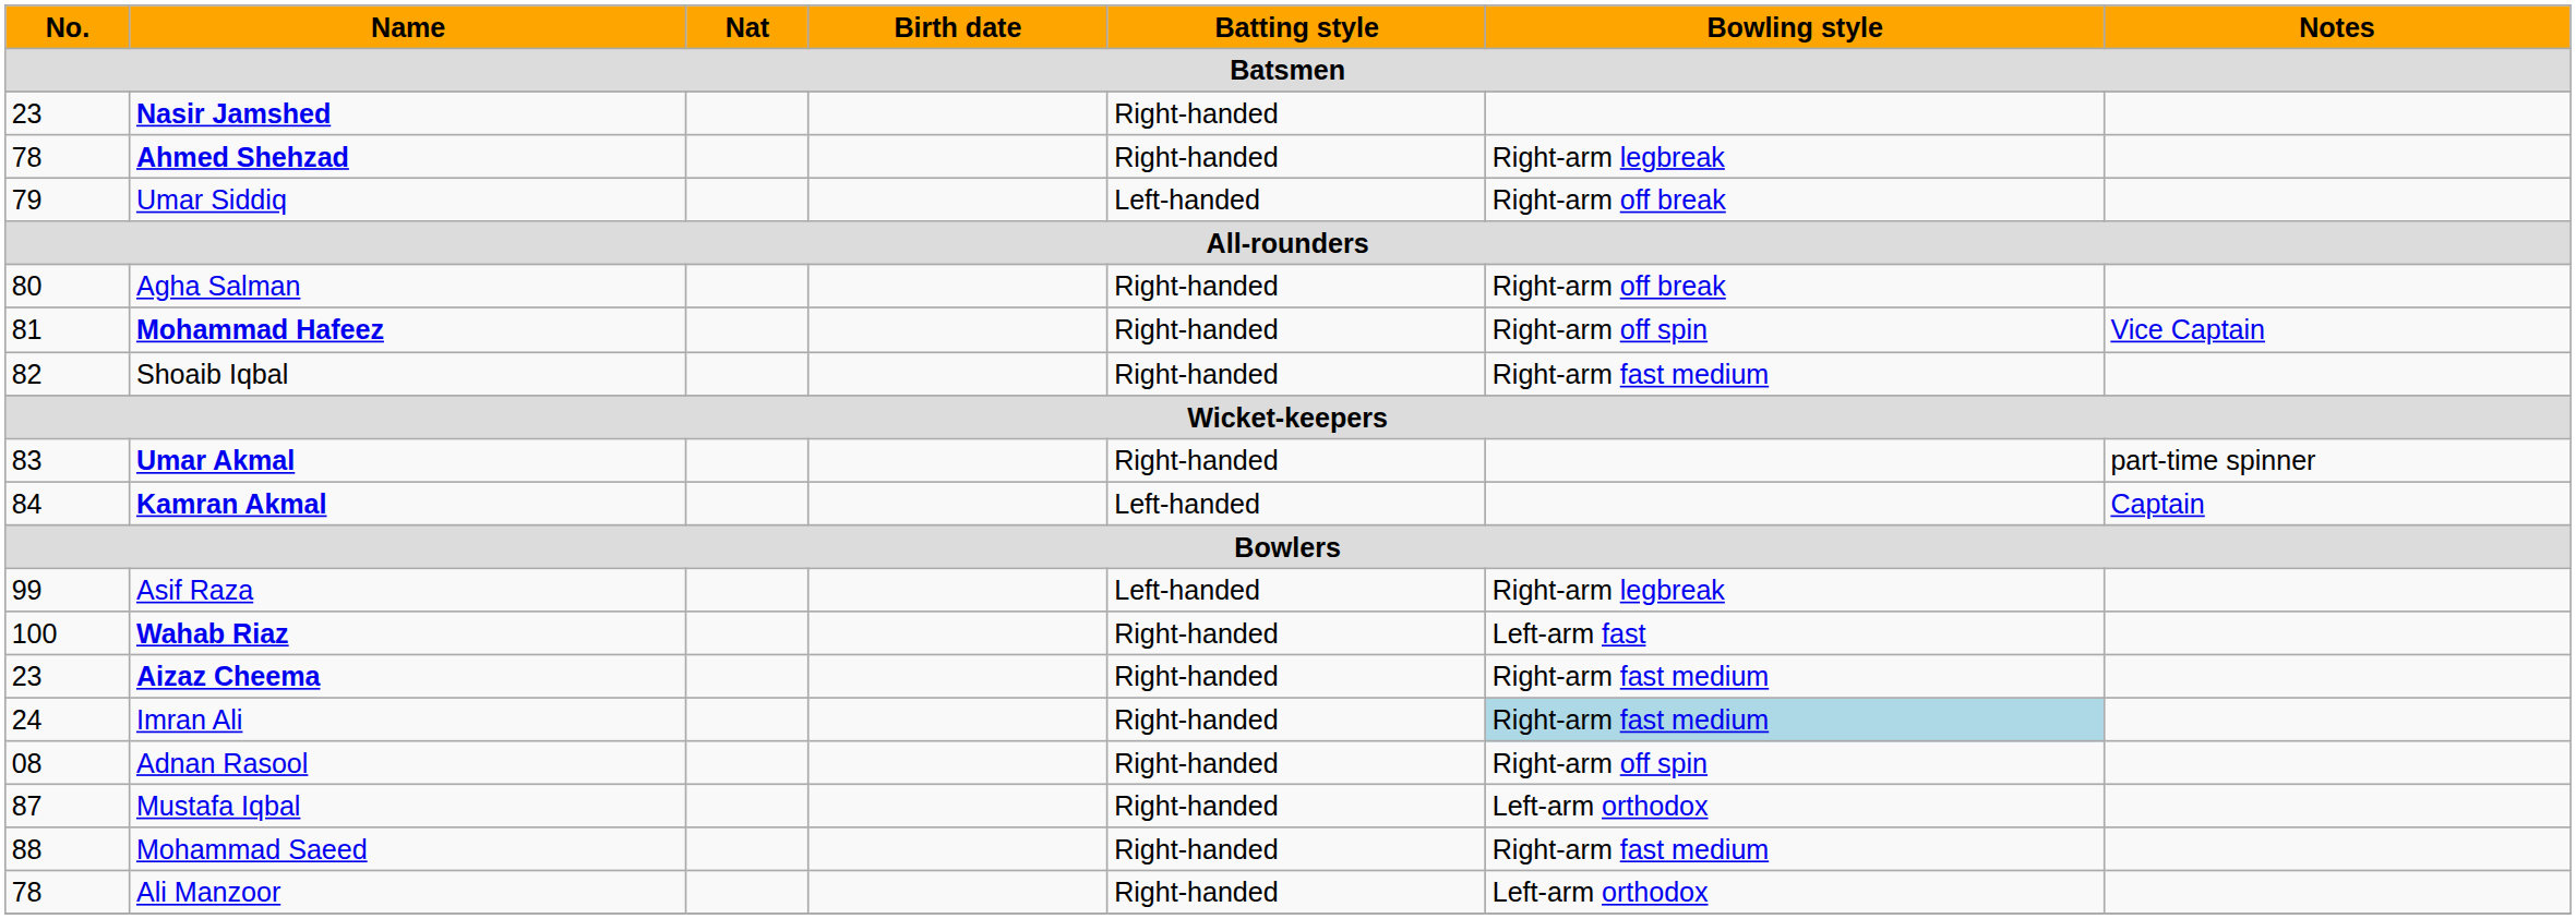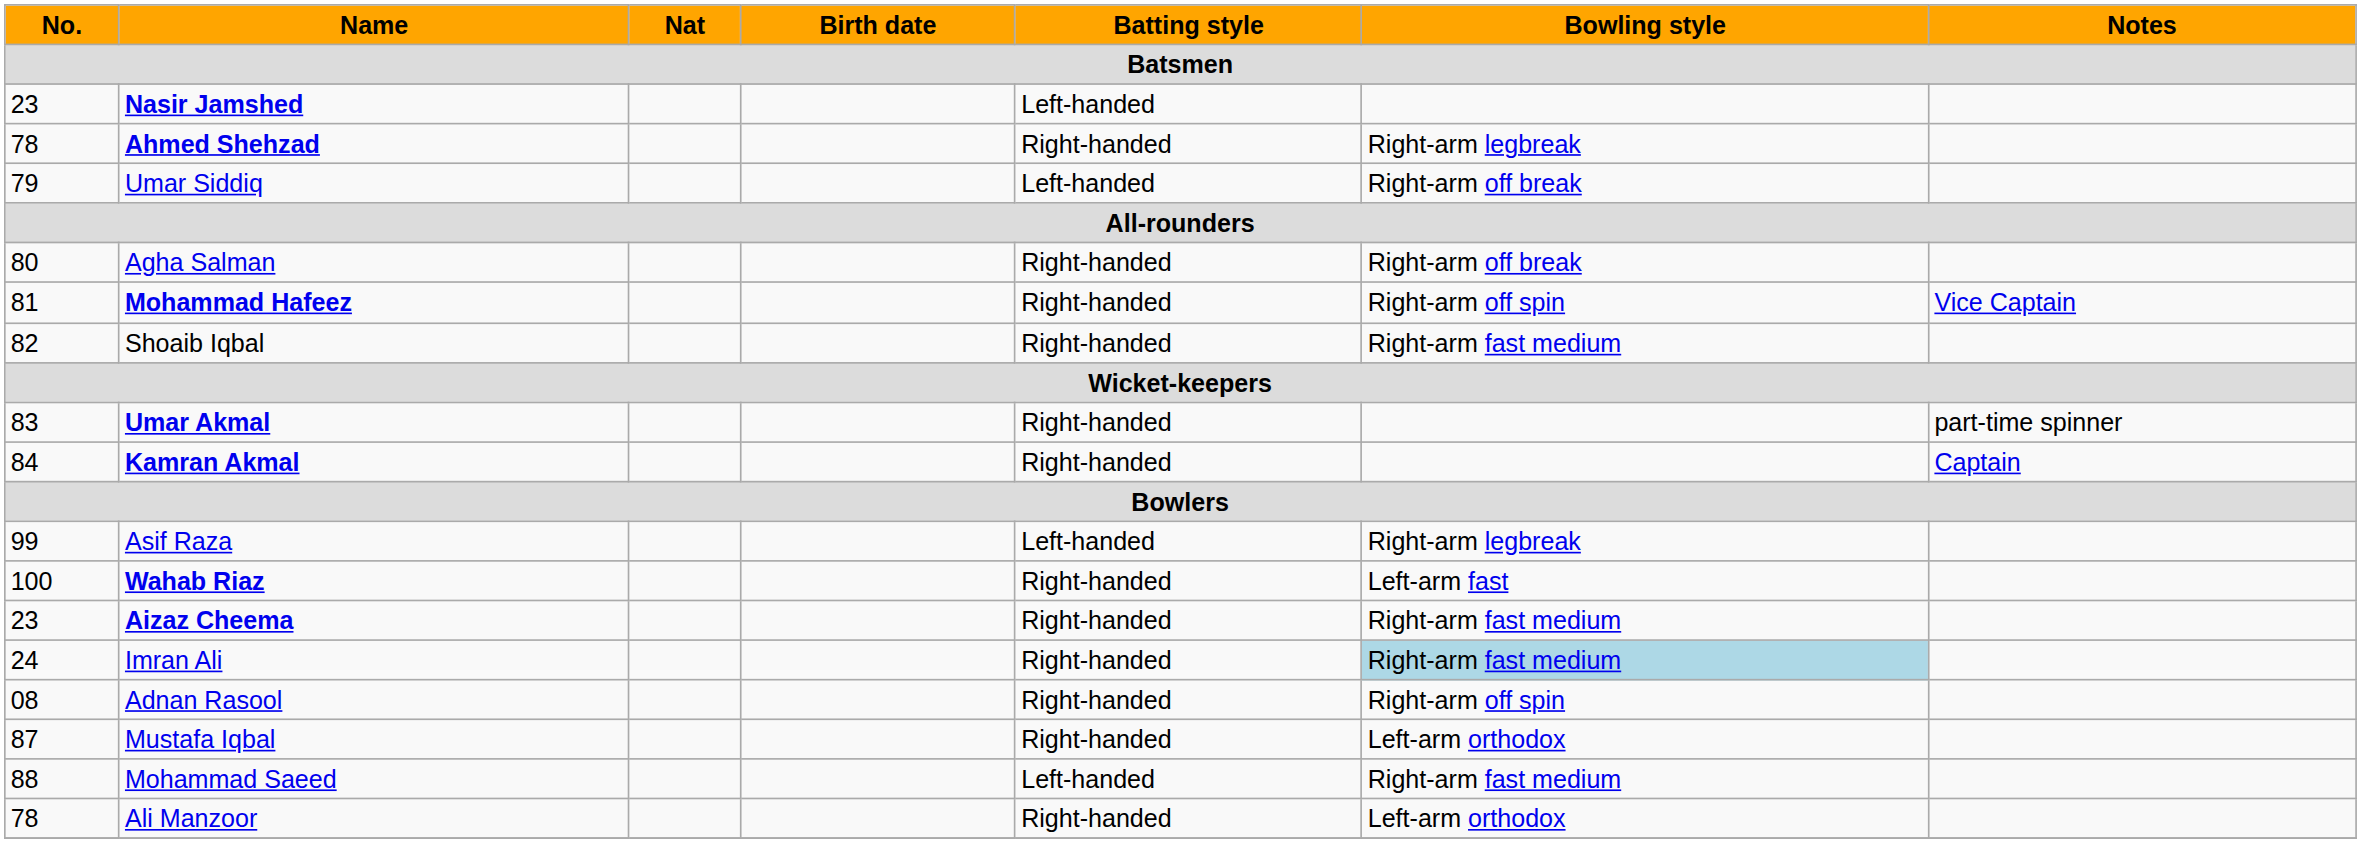Nasir Jamshed | Batting style: Right-handed -> Left-handed
Kamran Akmal | Batting style: Left-handed -> Right-handed
Mohammad Saeed | Batting style: Right-handed -> Left-handed
